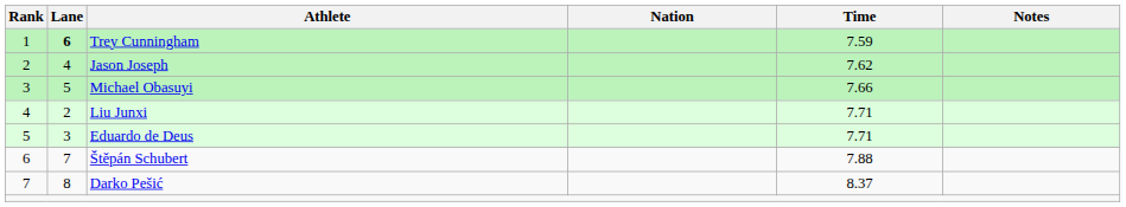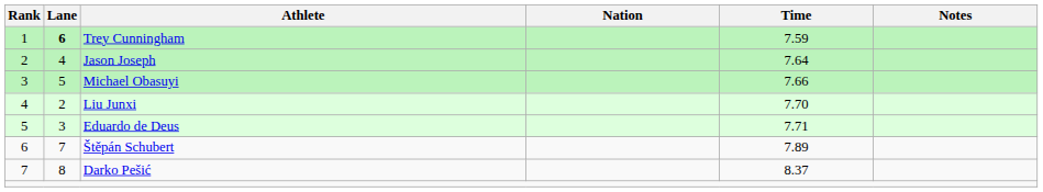Jason Joseph | Time: 7.62 -> 7.64
Liu Junxi | Time: 7.71 -> 7.70
Štěpán Schubert | Time: 7.88 -> 7.89
